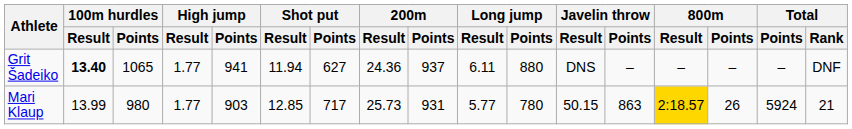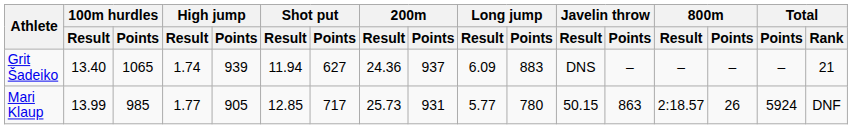Grit Šadeiko | 100m hurdles / Result: bold -> normal
Grit Šadeiko | High jump / Result: 1.77 -> 1.74
Grit Šadeiko | High jump / Points: 941 -> 939
Grit Šadeiko | Long jump / Result: 6.11 -> 6.09
Grit Šadeiko | Long jump / Points: 880 -> 883
Grit Šadeiko | Total / Rank: DNF -> 21
Mari Klaup | 100m hurdles / Points: 980 -> 985
Mari Klaup | High jump / Points: 903 -> 905
Mari Klaup | 800m / Result: gold background -> no background
Mari Klaup | Total / Rank: 21 -> DNF
